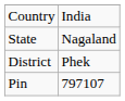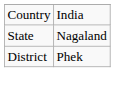- row: Pin | 797107
